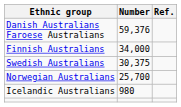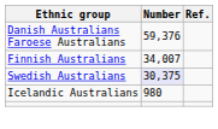Finnish Australians | Number: 34,000 -> 34,007
Swedish Australians | Number: no background -> lavender background
- row: Norwegian Australians | 25,700
